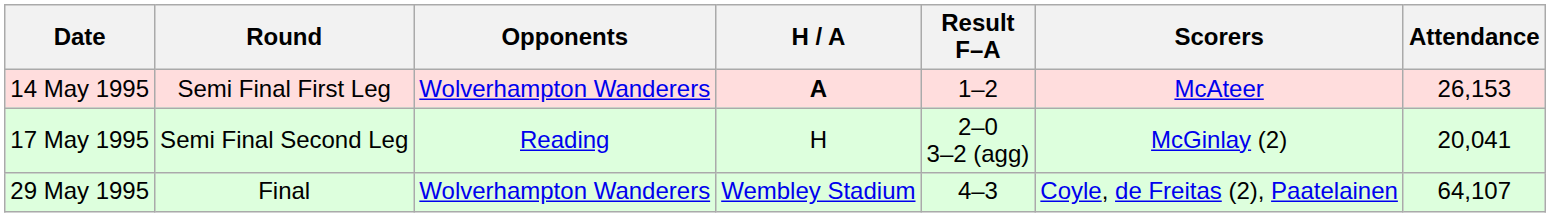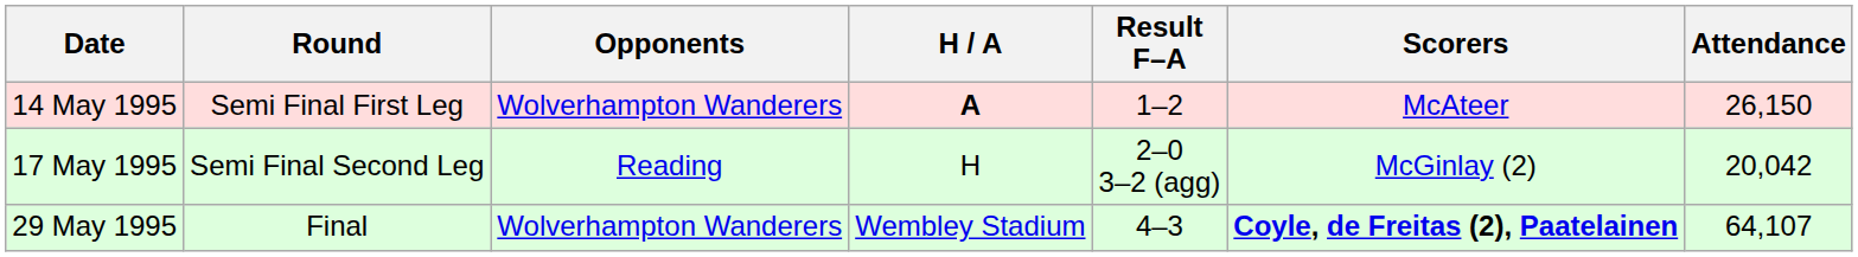14 May 1995 | Attendance: 26,153 -> 26,150
17 May 1995 | Attendance: 20,041 -> 20,042
29 May 1995 | Scorers: normal -> bold
